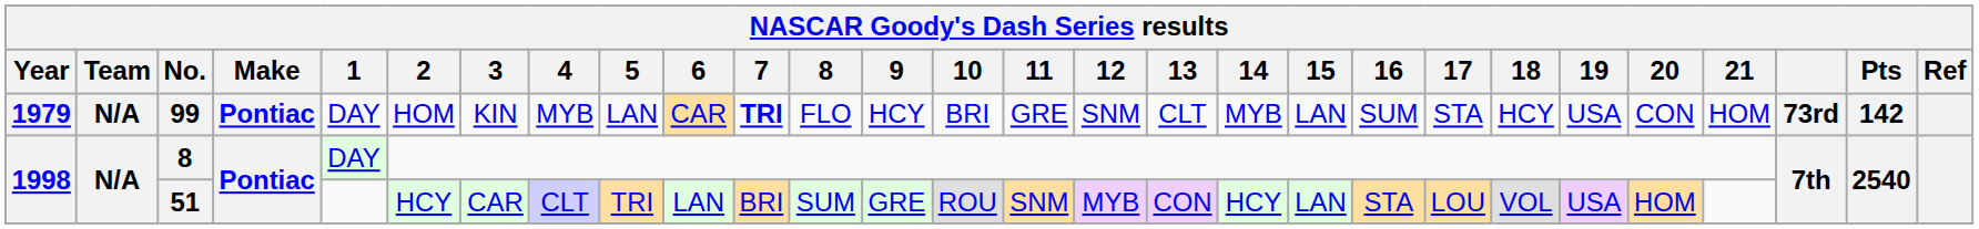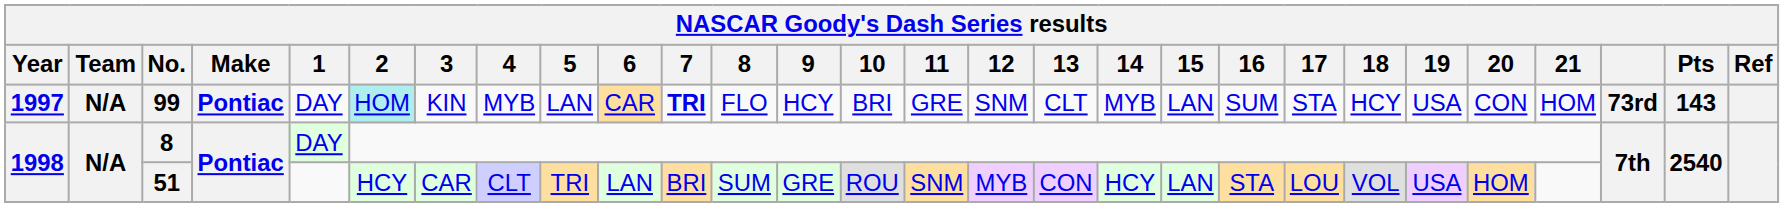99 | Year: 1979 -> 1997
99 | 2: no background -> paleturquoise background
99 | Pts: 142 -> 143
